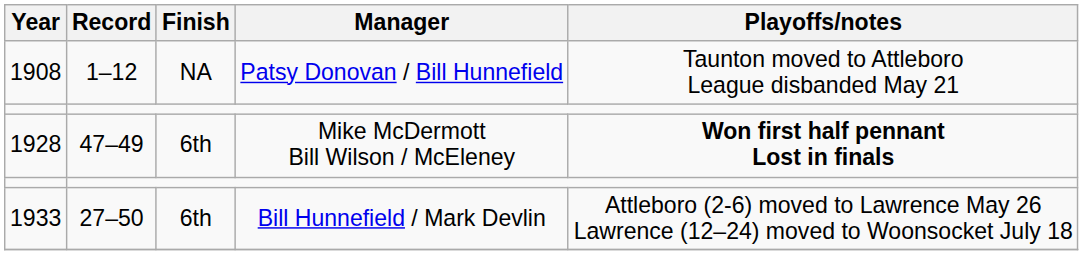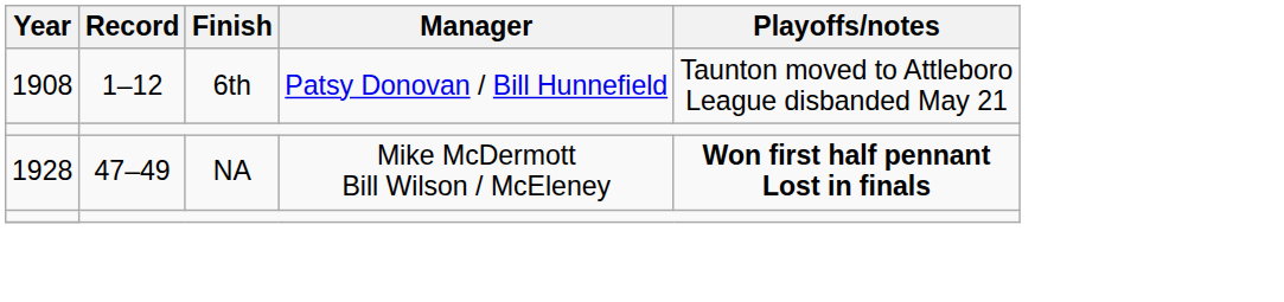1908 | Finish: NA -> 6th
1928 | Finish: 6th -> NA
- row: 1933 | 27–50 | 6th | Bill Hunnefield / Mark Devlin | Attleboro (2-6) moved to Lawrence May 26 Lawrence (12–24) moved to Woonsocket July 18
